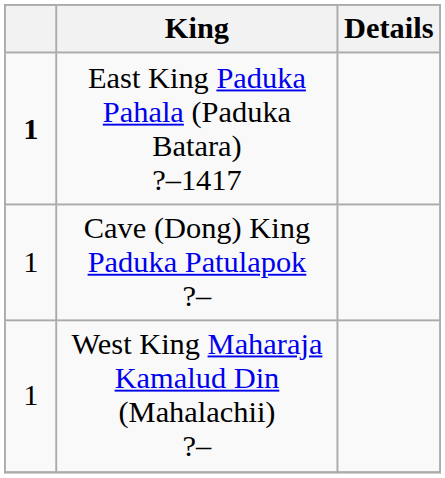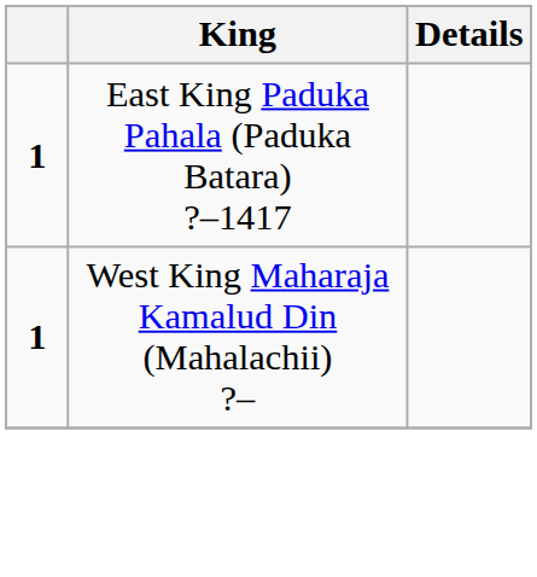- row: 1 | Cave (Dong) King Paduka Patulapok ?–
West King Maharaja Kamalud Din (Mahalachii) ?– | column 1: normal -> bold
